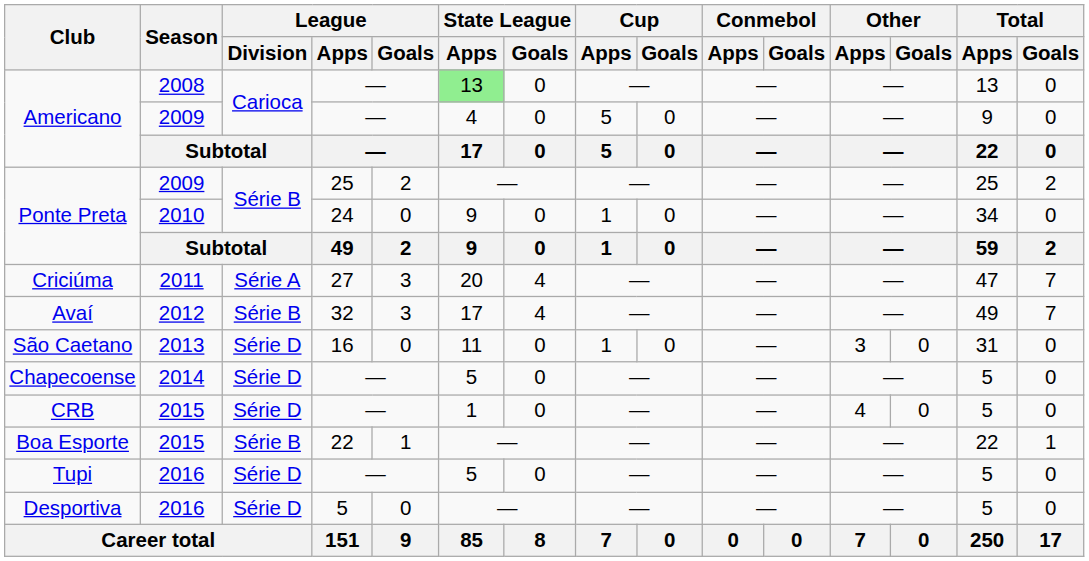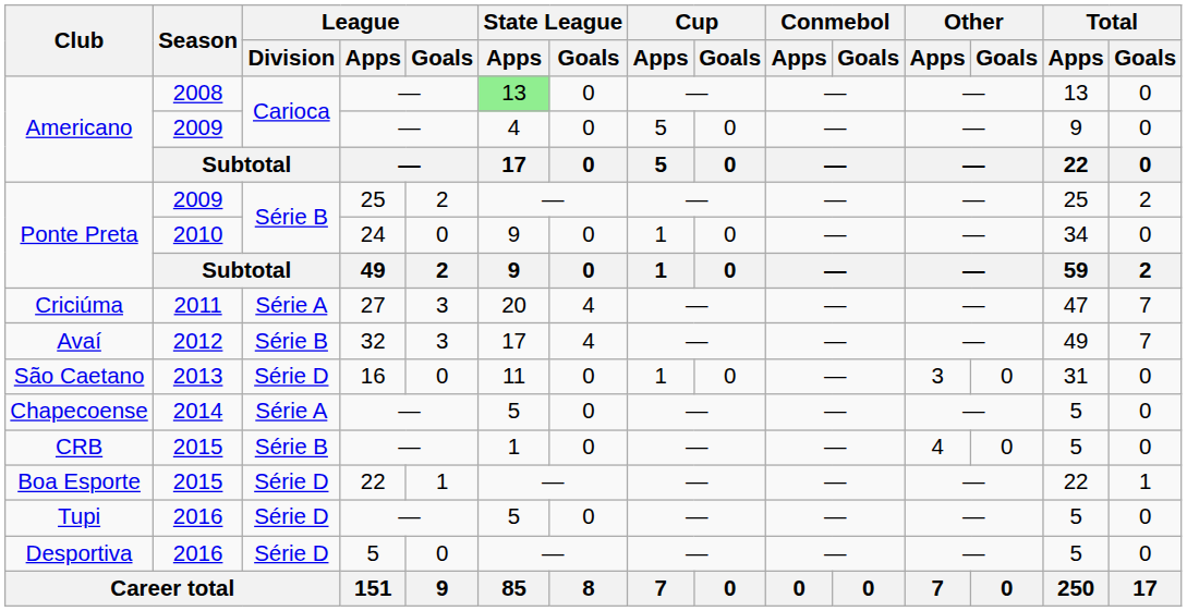Chapecoense | League / Division: Série D -> Série A
CRB | League / Division: Série D -> Série B
Boa Esporte | League / Division: Série B -> Série D
